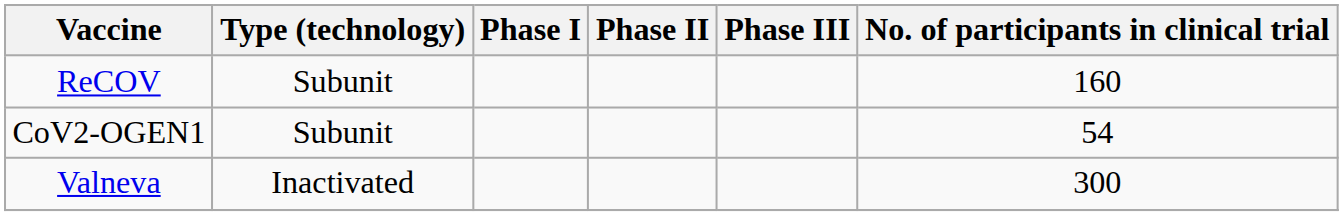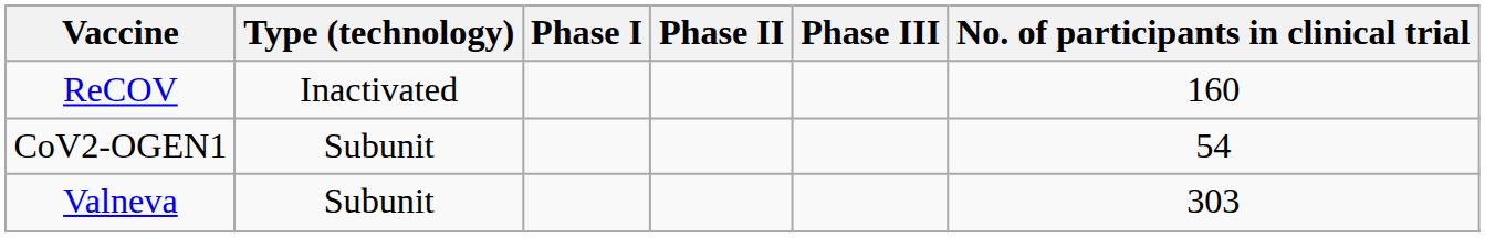ReCOV | Type (technology): Subunit -> Inactivated
Valneva | Type (technology): Inactivated -> Subunit
Valneva | No. of participants in clinical trial: 300 -> 303
